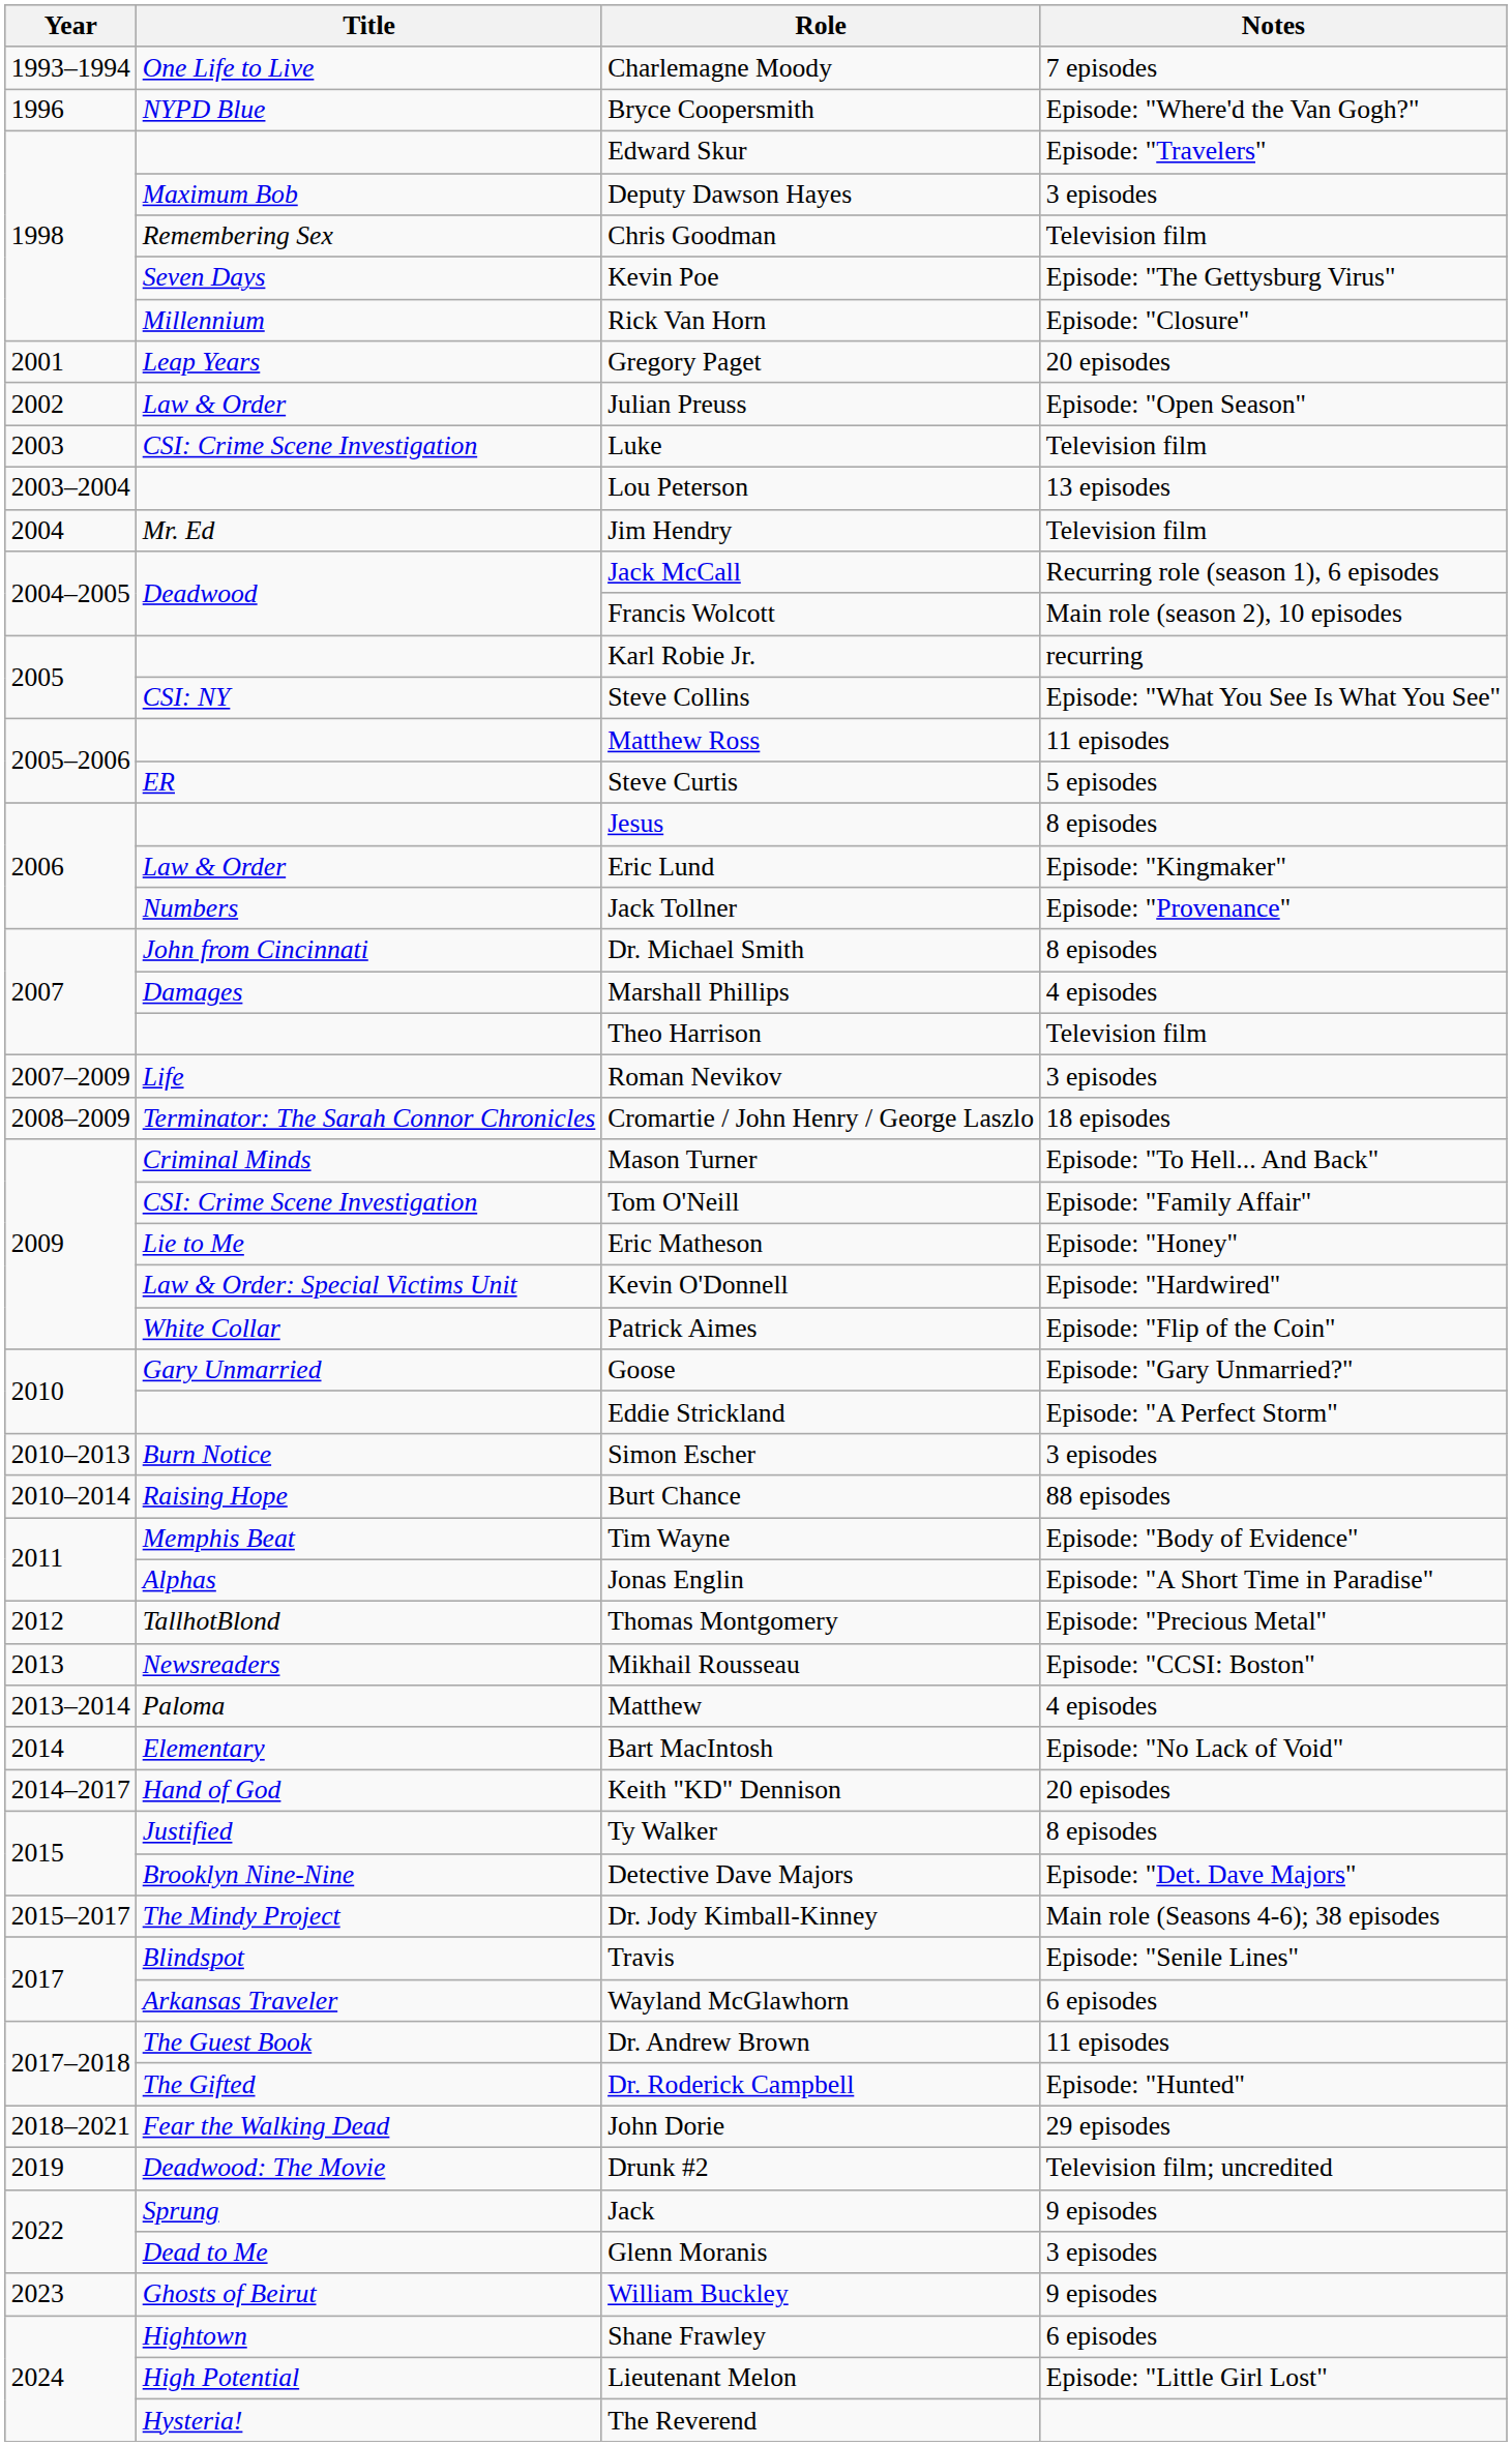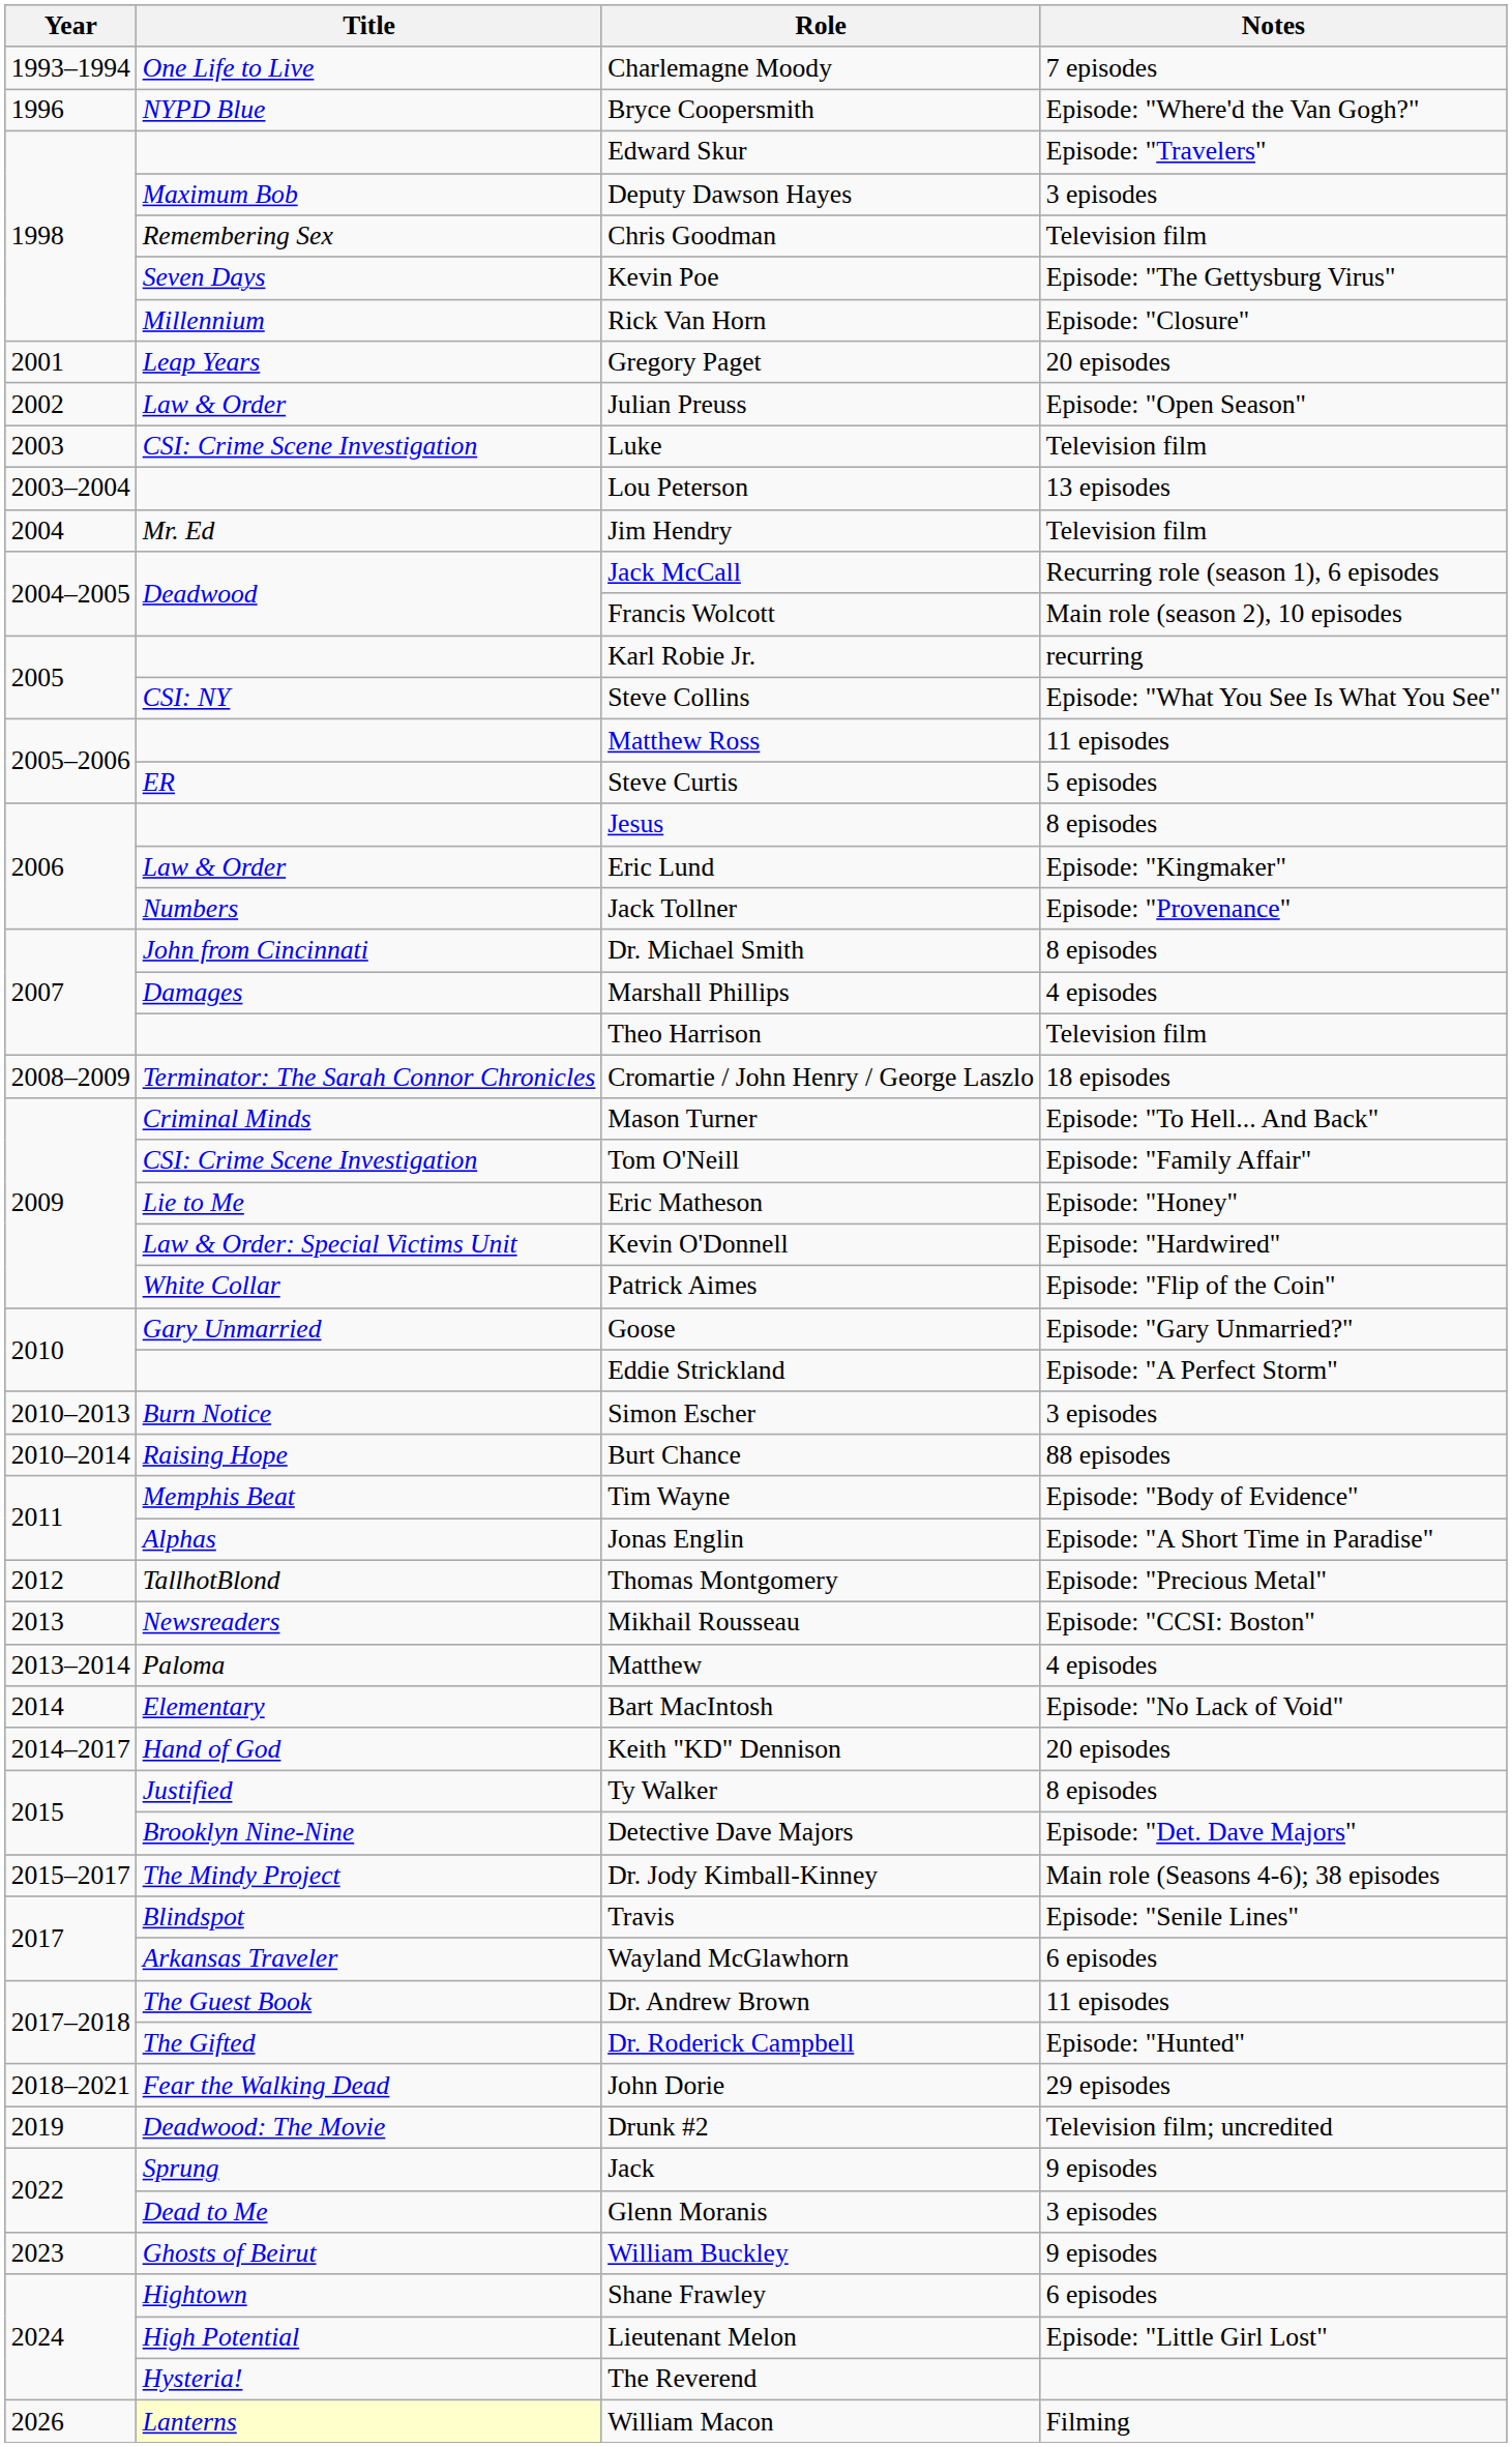- row: 2007–2009 | Life | Roman Nevikov | 3 episodes
+ row: 2026 | Lanterns | William Macon | Filming
